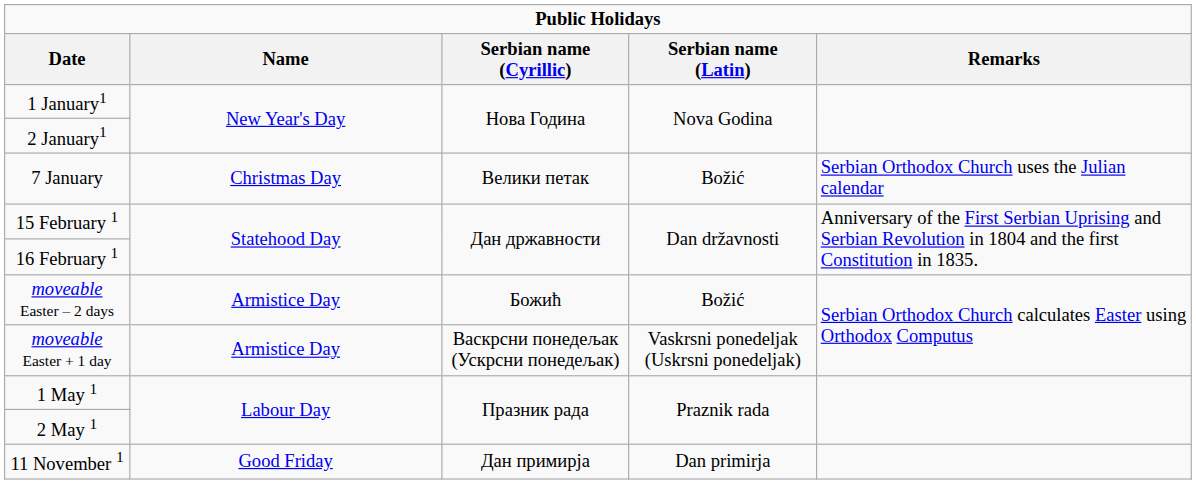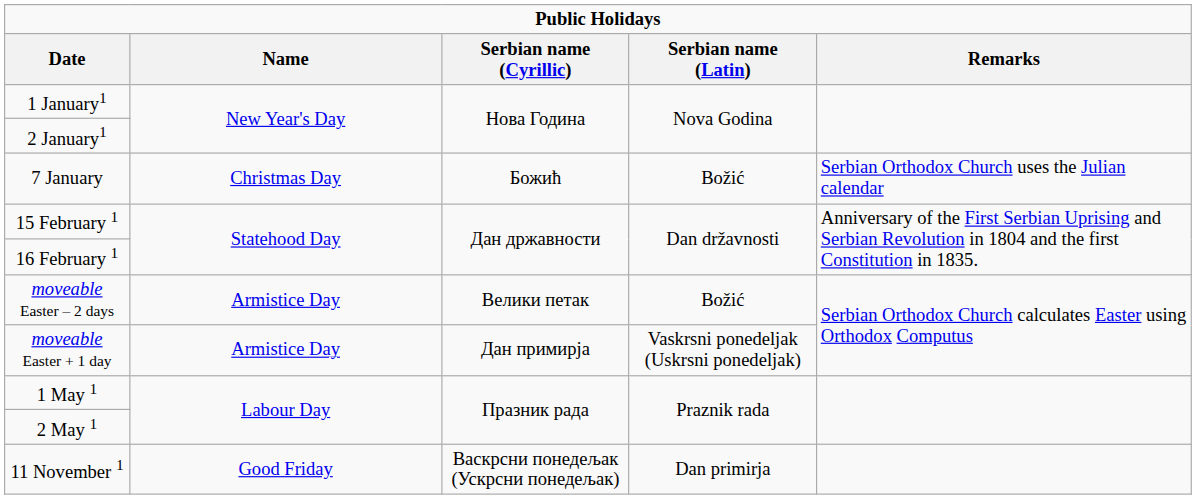7 January | Serbian name (Cyrillic): Велики петак -> Божић
moveable Easter – 2 days | Serbian name (Cyrillic): Божић -> Велики петак
moveable Easter + 1 day | Serbian name (Cyrillic): Васкрсни понедељак (Ускрсни понедељак) -> Дан примирја
11 November 1 | Serbian name (Cyrillic): Дан примирја -> Васкрсни понедељак (Ускрсни понедељак)
